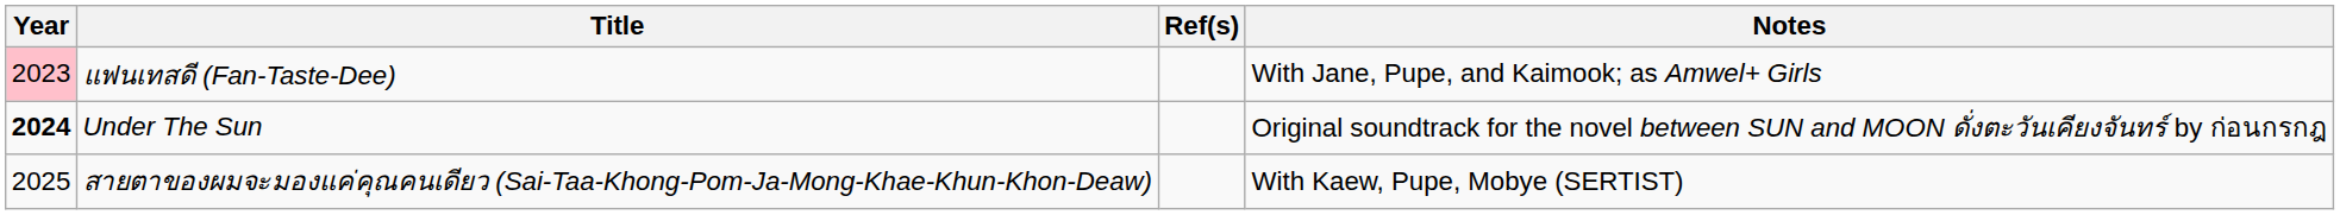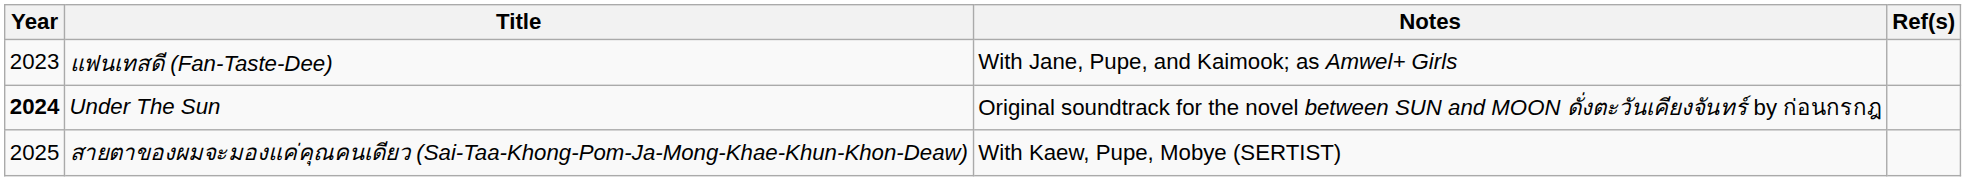columns swapped: Notes <-> Ref(s)
แฟนเทสดี (Fan-Taste-Dee) | Year: pink background -> no background
